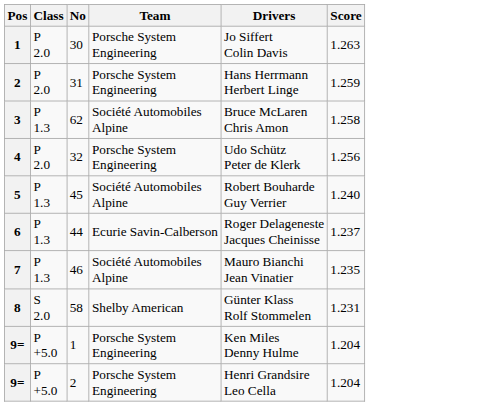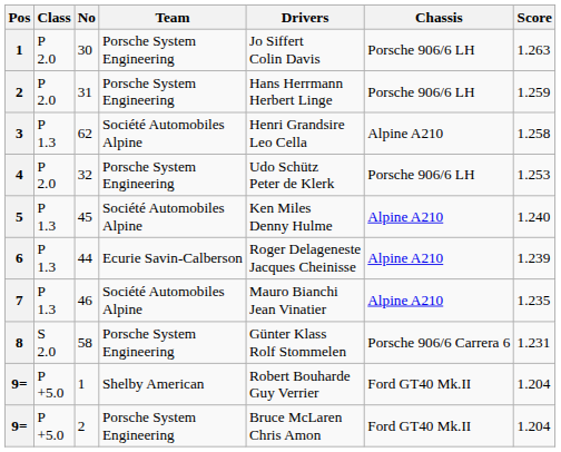+ column: Chassis | Porsche 906/6 LH | Porsche 906/6 LH | Alpine A210 | Porsche 906/6 LH | Alpine A210 | Alpine A210 | Alpine A210 | Porsche 906/6 Carrera 6 | Ford GT40 Mk.II | Ford GT40 Mk.II
3 | Drivers: Bruce McLaren Chris Amon -> Henri Grandsire Leo Cella
4 | Score: 1.256 -> 1.253
5 | Drivers: Robert Bouharde Guy Verrier -> Ken Miles Denny Hulme
6 | Score: 1.237 -> 1.239
8 | Team: Shelby American -> Porsche System Engineering
9= / 1 | Team: Porsche System Engineering -> Shelby American
9= / 1 | Drivers: Ken Miles Denny Hulme -> Robert Bouharde Guy Verrier
9= / 2 | Drivers: Henri Grandsire Leo Cella -> Bruce McLaren Chris Amon
